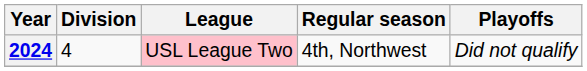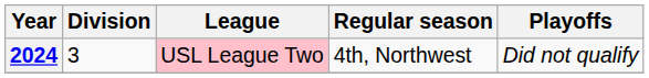2024 | Division: 4 -> 3
